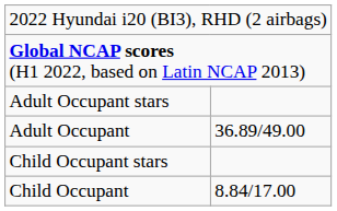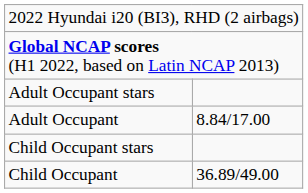Adult Occupant | column 2: 36.89/49.00 -> 8.84/17.00
Child Occupant | column 2: 8.84/17.00 -> 36.89/49.00
